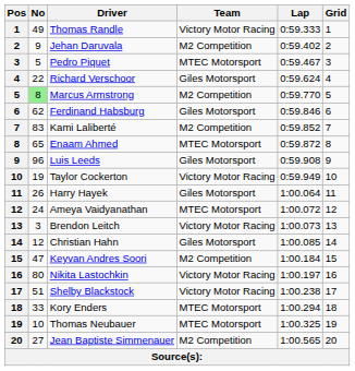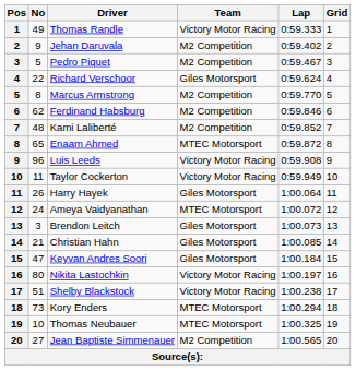Pedro Piquet | Team: MTEC Motorsport -> M2 Competition
Marcus Armstrong | No: lightgreen background -> no background
Ferdinand Habsburg | Team: Giles Motorsport -> M2 Competition
Kami Laliberté | No: 83 -> 48
Luis Leeds | Team: Giles Motorsport -> Victory Motor Racing
Taylor Cockerton | No: 19 -> 11
Brendon Leitch | Team: Victory Motor Racing -> Giles Motorsport
Christian Hahn | No: 12 -> 21
Keyvan Andres Soori | Team: M2 Competition -> Giles Motorsport
Kory Enders | No: 33 -> 73
